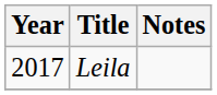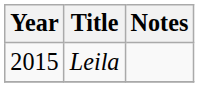Leila | Year: 2017 -> 2015
